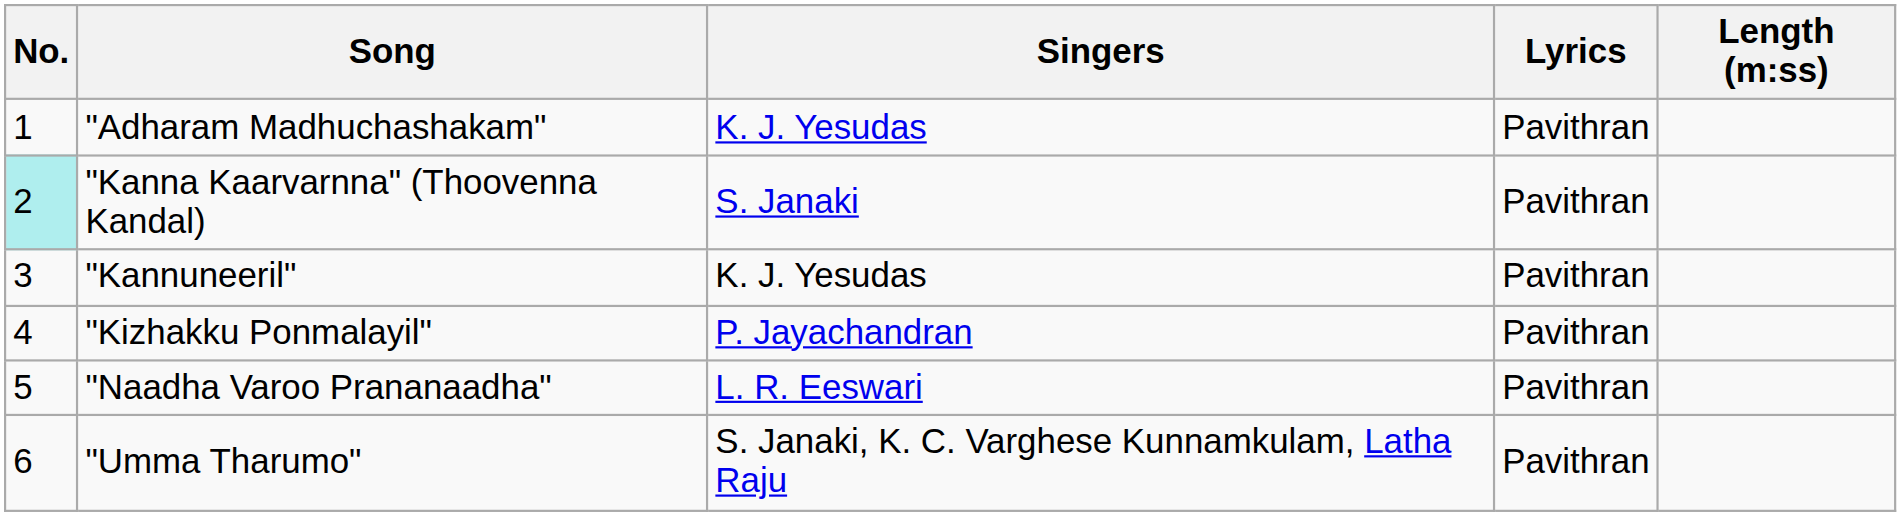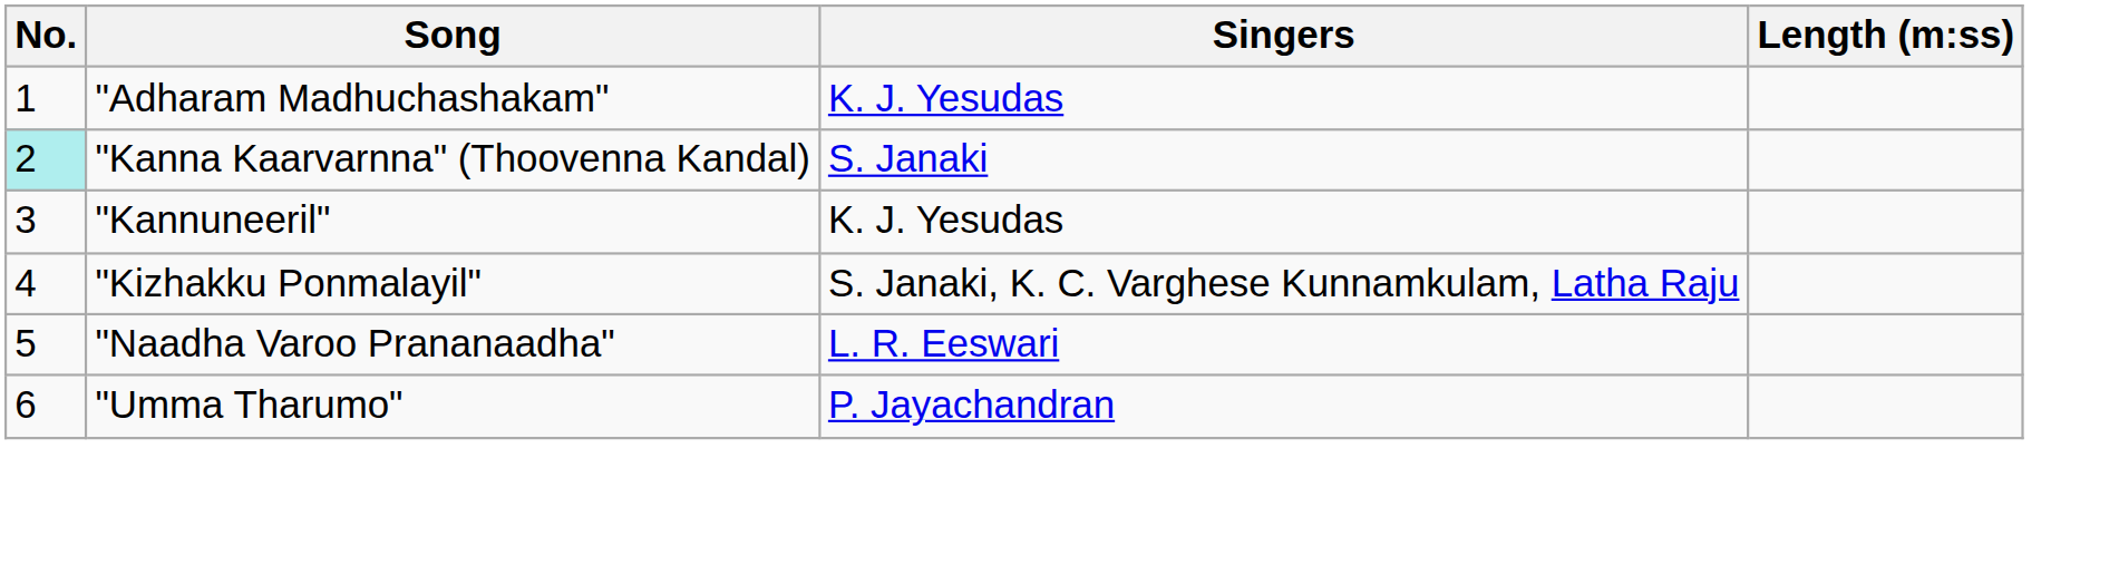- column: Lyrics | Pavithran | Pavithran | Pavithran | Pavithran | Pavithran | Pavithran
"Kizhakku Ponmalayil" | Singers: P. Jayachandran -> S. Janaki, K. C. Varghese Kunnamkulam, Latha Raju
"Umma Tharumo" | Singers: S. Janaki, K. C. Varghese Kunnamkulam, Latha Raju -> P. Jayachandran
